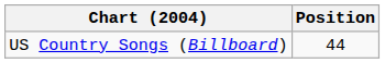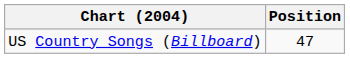US Country Songs (Billboard) | Position: 44 -> 47
